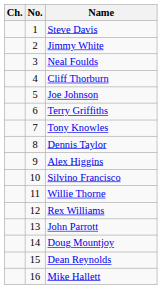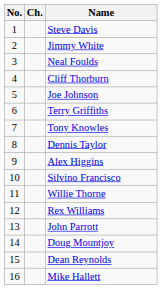columns swapped: No. <-> Ch.
